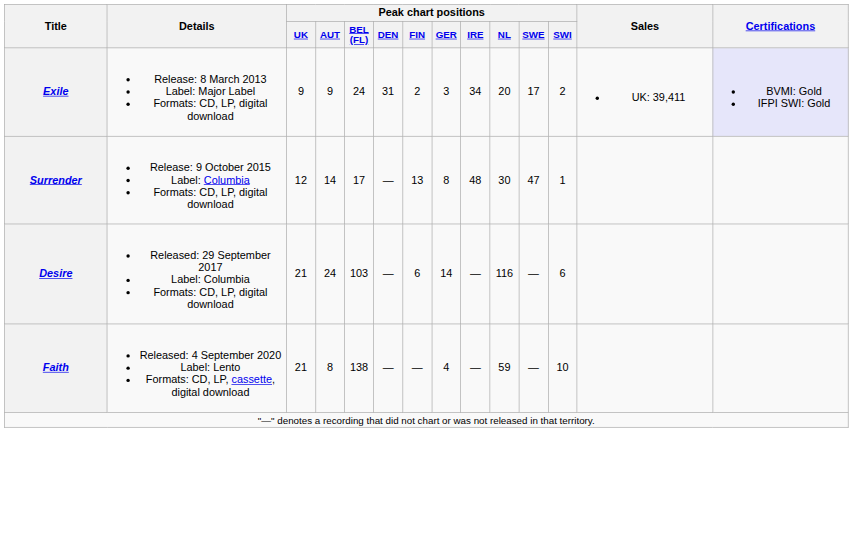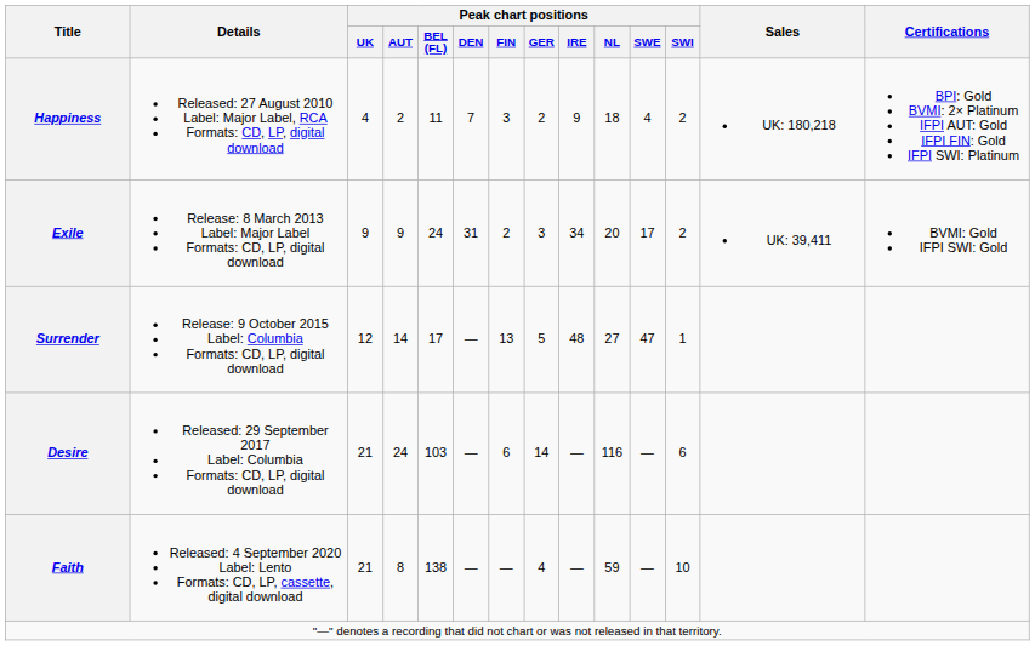+ row: Happiness | Released: 27 August 2010 Label: Major Label, RCA Formats: CD, LP, digital download | 4 | 2 | 11 | 7 | 3 | 2 | 9 | 18 | 4 | 2 | UK: 180,218 | BPI: Gold BVMI: 2× Platinum IFPI AUT: Gold IFPI FIN: Gold IFPI SWI: Platinum
Exile | Certifications: lavender background -> no background
Surrender | Peak chart positions / GER: 8 -> 5
Surrender | Peak chart positions / NL: 30 -> 27
